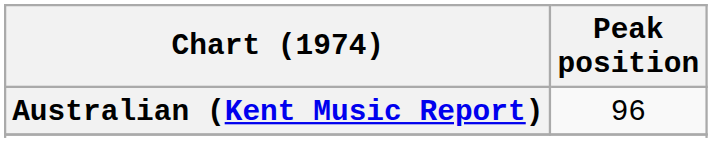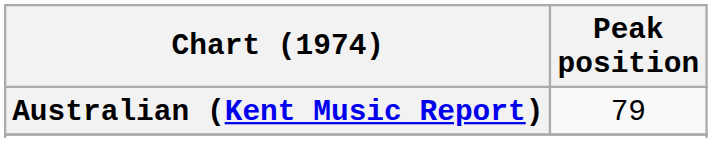Australian (Kent Music Report) | Peak position: 96 -> 79
